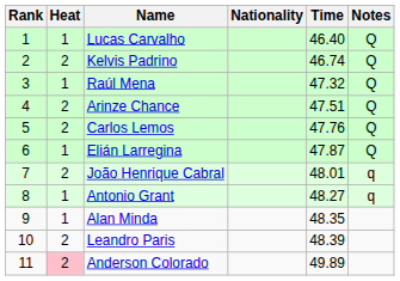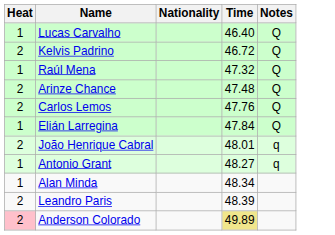- column: Rank | 1 | 2 | 3 | 4 | 5 | 6 | 7 | 8 | 9 | 10 | 11
Kelvis Padrino | Time: 46.74 -> 46.72
Arinze Chance | Time: 47.51 -> 47.48
Elián Larregina | Time: 47.87 -> 47.84
Alan Minda | Time: 48.35 -> 48.34
Anderson Colorado | Time: no background -> khaki background
